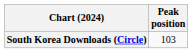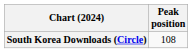South Korea Downloads (Circle) | Peak position: 103 -> 108
